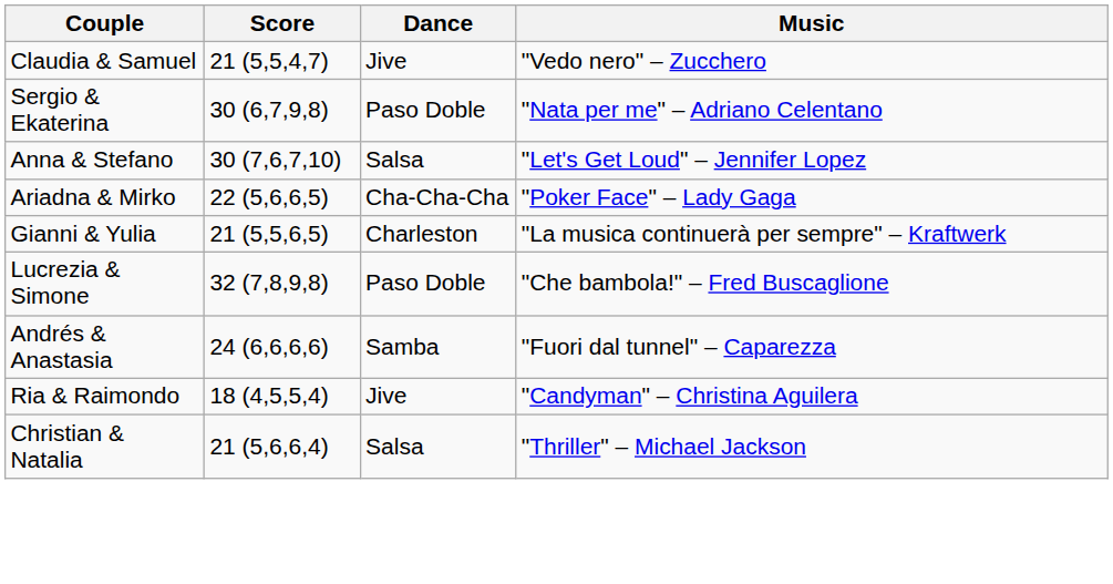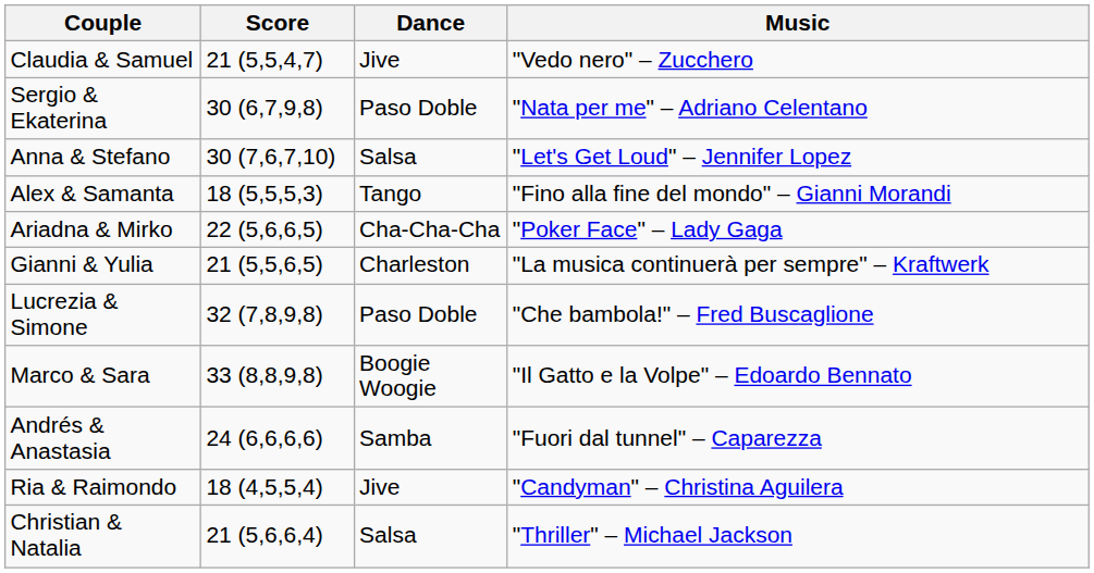+ row: Alex & Samanta | 18 (5,5,5,3) | Tango | "Fino alla fine del mondo" – Gianni Morandi
+ row: Marco & Sara | 33 (8,8,9,8) | Boogie Woogie | "Il Gatto e la Volpe" – Edoardo Bennato
